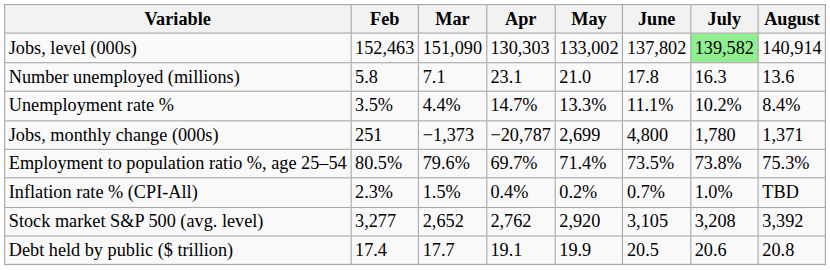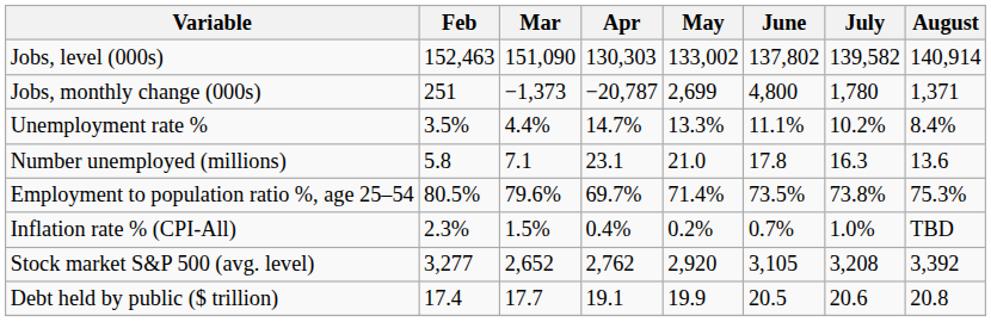Jobs, level (000s) | July: lightgreen background -> no background
rows swapped: Jobs, monthly change (000s) <-> Number unemployed (millions)
